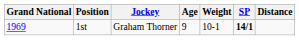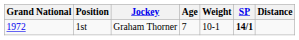1st | Grand National: 1969 -> 1972
1st | Age: 9 -> 7
